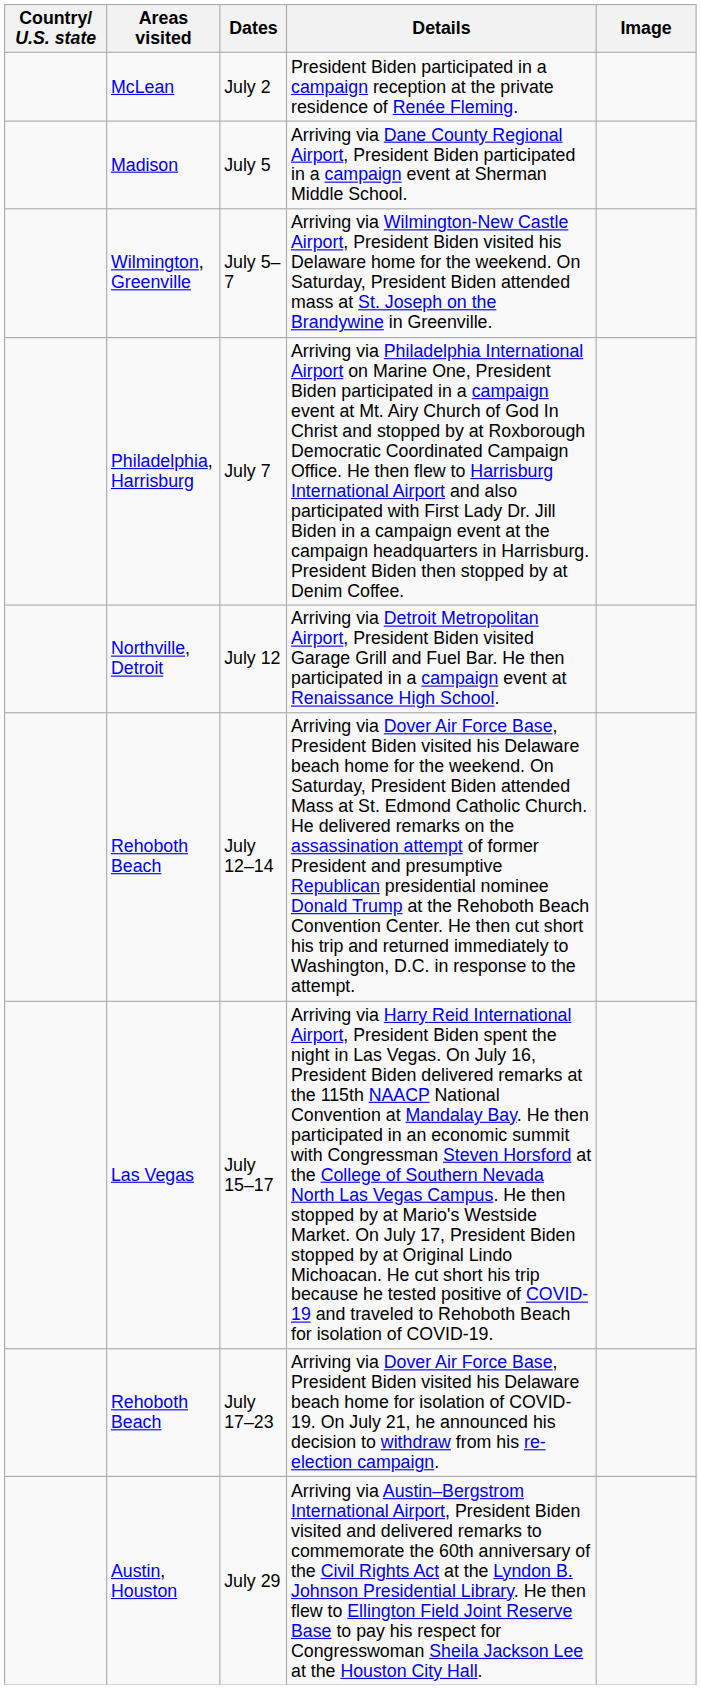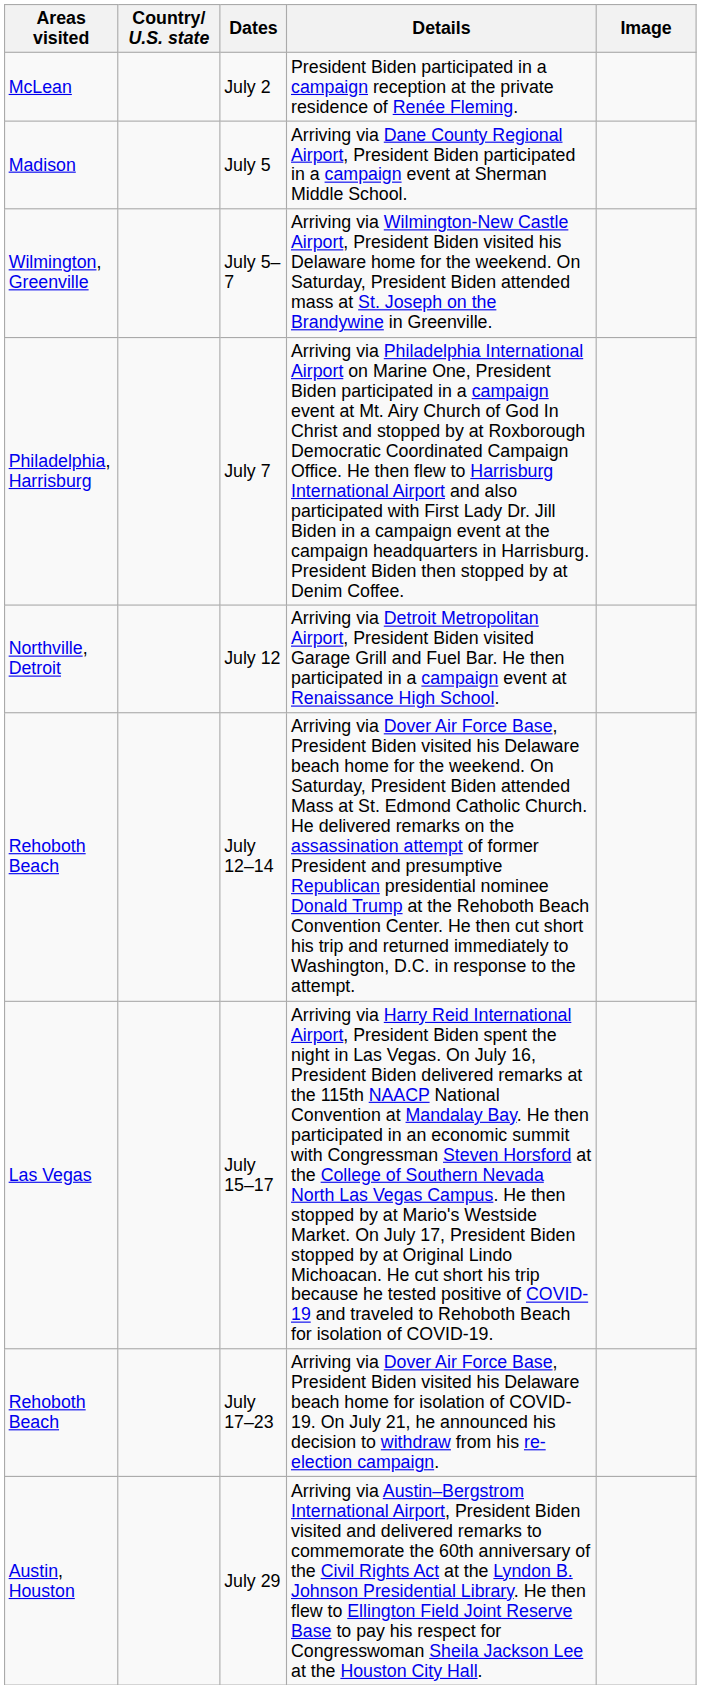columns swapped: Country/ U.S. state <-> Areas visited
